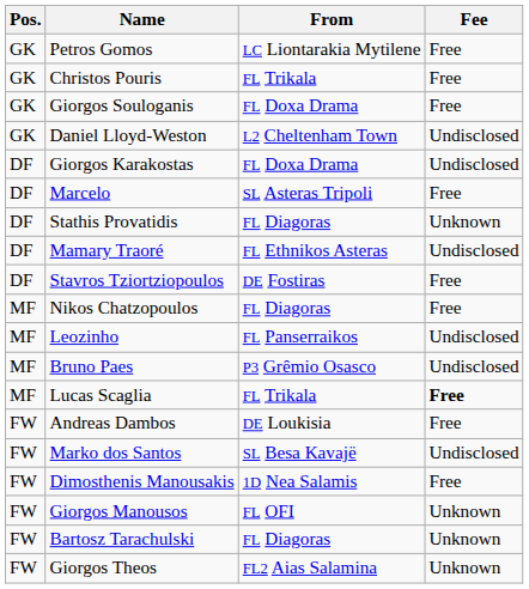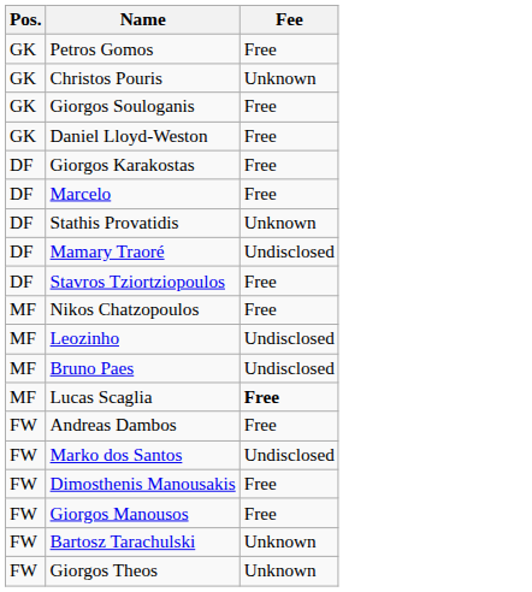- column: From | LC Liontarakia Mytilene | FL Trikala | FL Doxa Drama | L2 Cheltenham Town | FL Doxa Drama | SL Asteras Tripoli | FL Diagoras | FL Ethnikos Asteras | DE Fostiras | FL Diagoras | FL Panserraikos | P3 Grêmio Osasco | FL Trikala | DE Loukisia | SL Besa Kavajë | 1D Nea Salamis | FL OFI | FL Diagoras | FL2 Aias Salamina
Christos Pouris | Fee: Free -> Unknown
Daniel Lloyd-Weston | Fee: Undisclosed -> Free
Giorgos Karakostas | Fee: Undisclosed -> Free
Giorgos Manousos | Fee: Unknown -> Free
